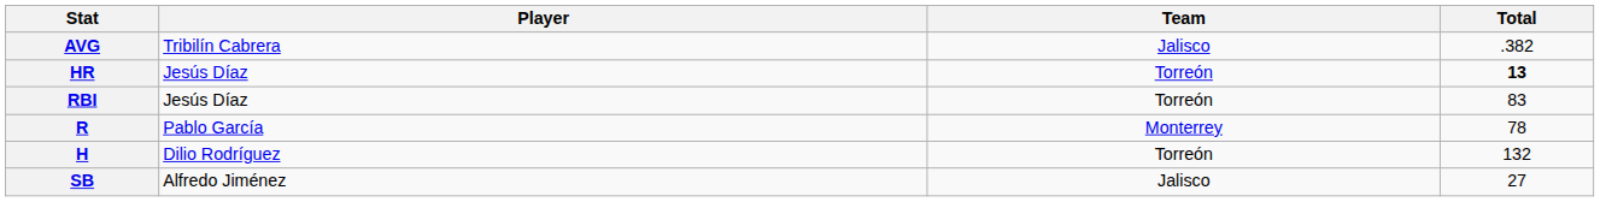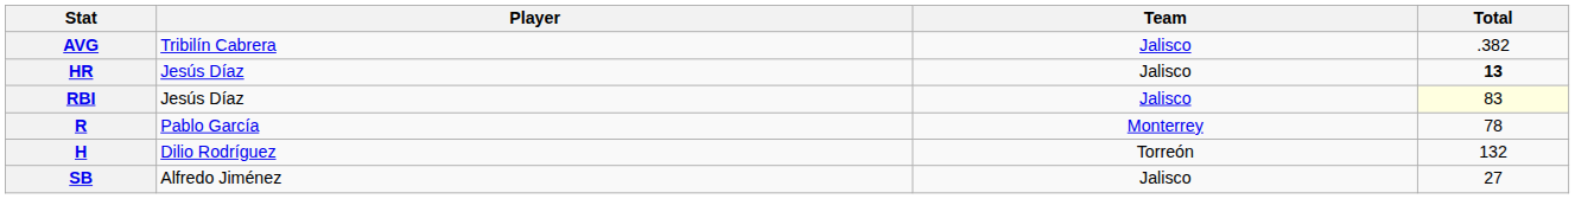HR | Team: Torreón -> Jalisco
RBI | Team: Torreón -> Jalisco
RBI | Total: no background -> lightyellow background
